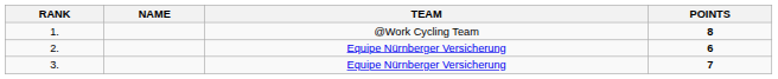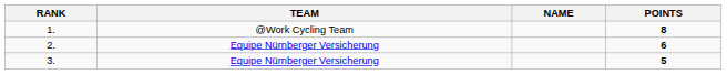columns swapped: NAME <-> TEAM
3. | POINTS: 7 -> 5
